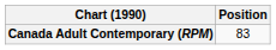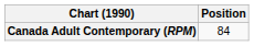Canada Adult Contemporary (RPM) | Position: 83 -> 84
